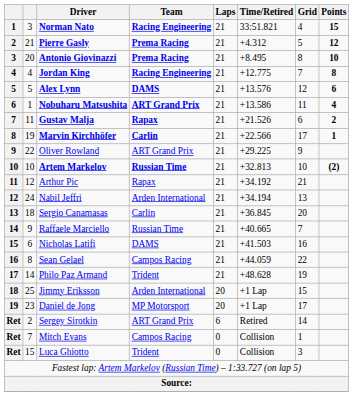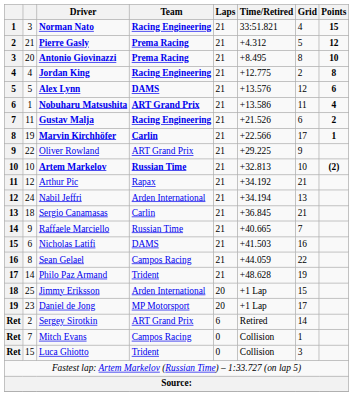Jordan King | Grid: 7 -> 2
Gustav Malja | Team: Rapax -> Racing Engineering
Sergio Canamasas | Grid: 20 -> 21
